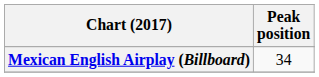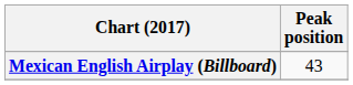Mexican English Airplay (Billboard) | Peak position: 34 -> 43
